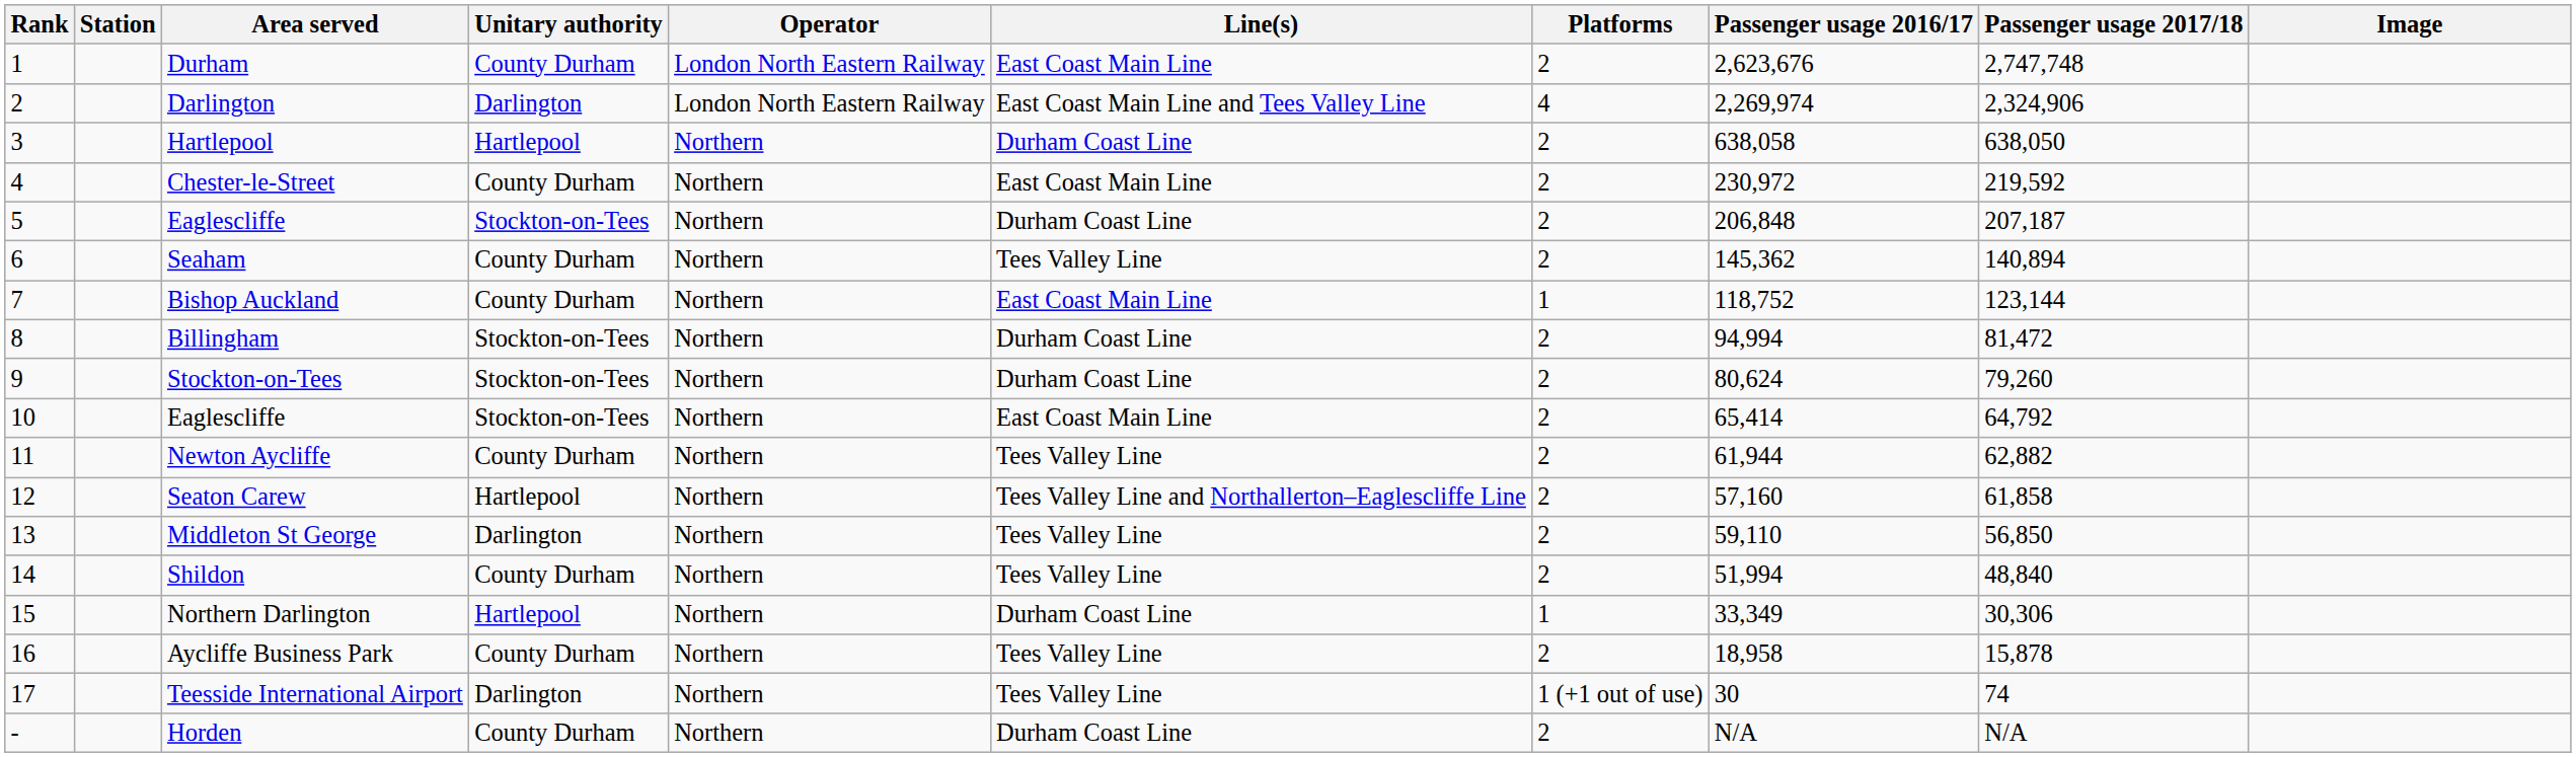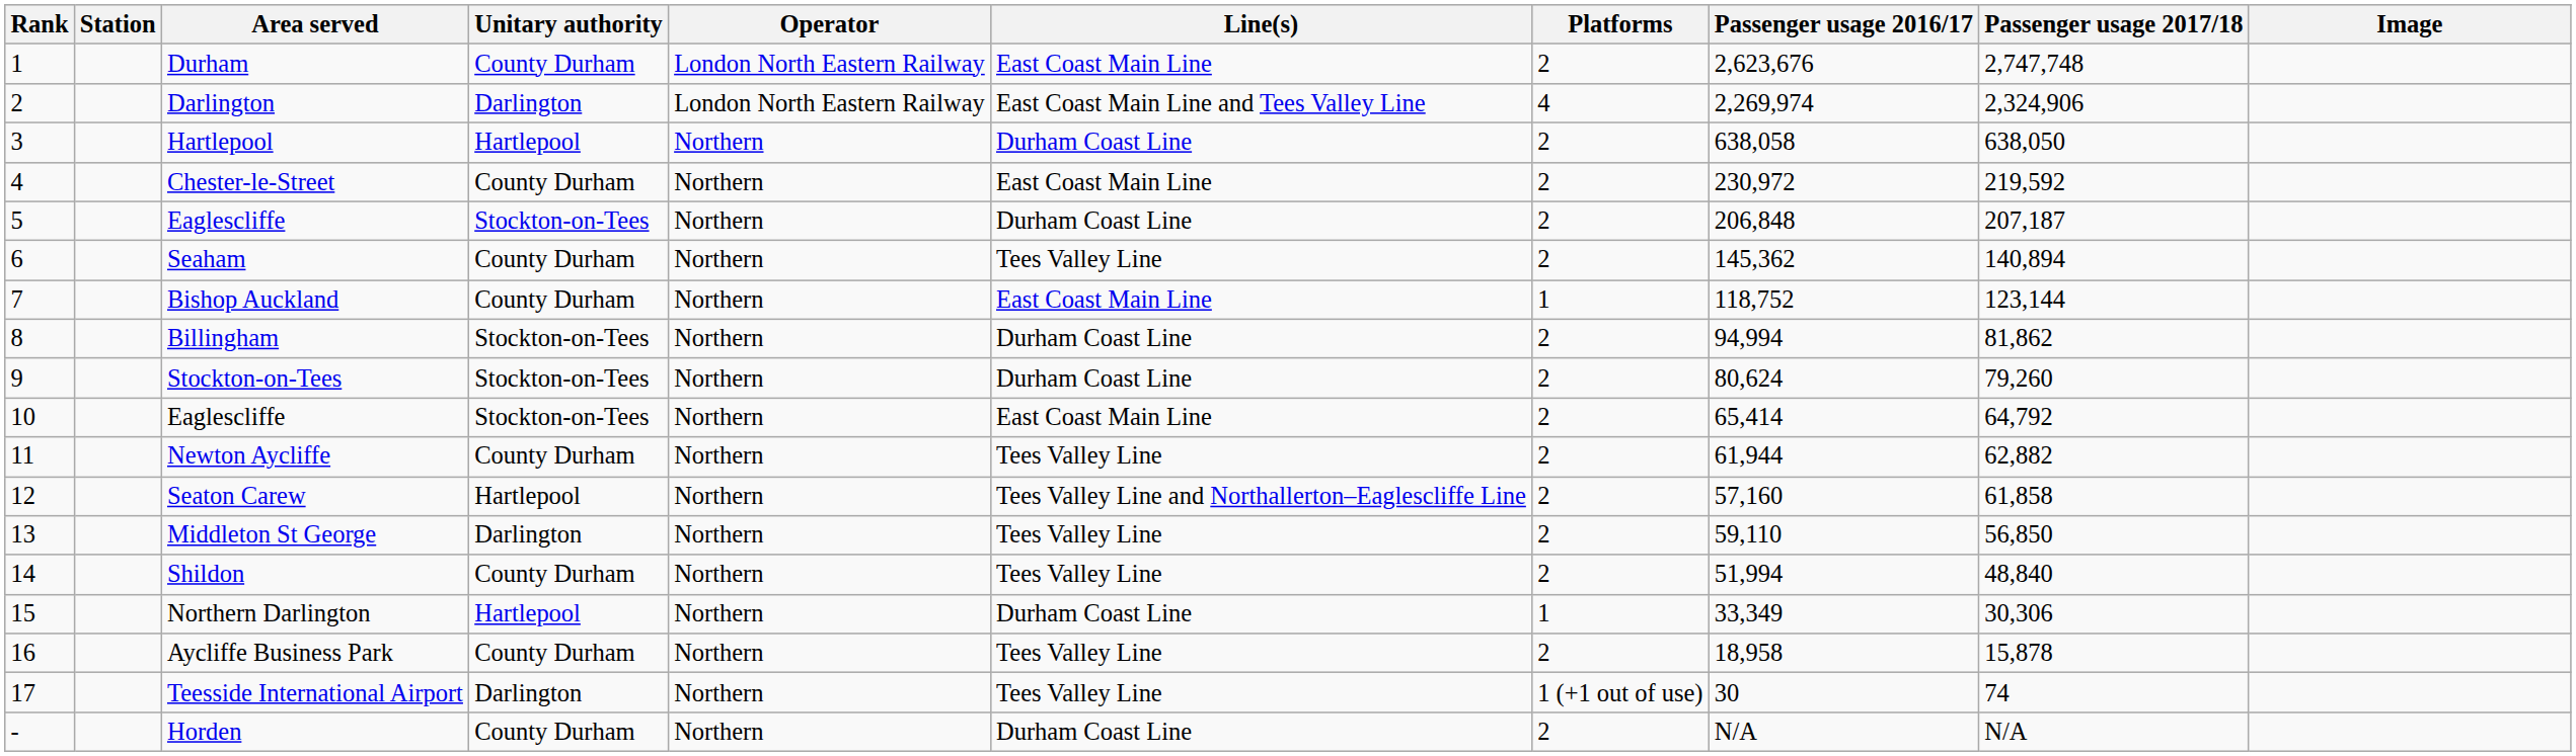Billingham | Passenger usage 2017/18: 81,472 -> 81,862
